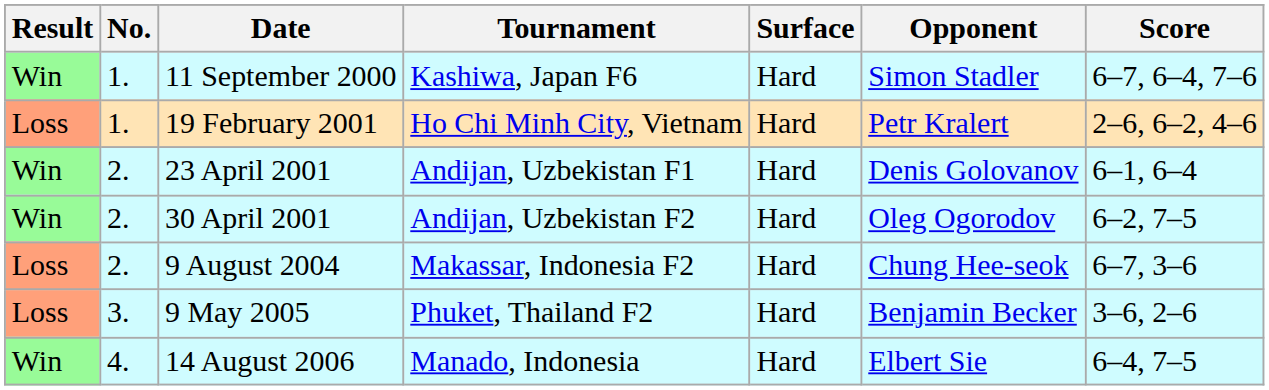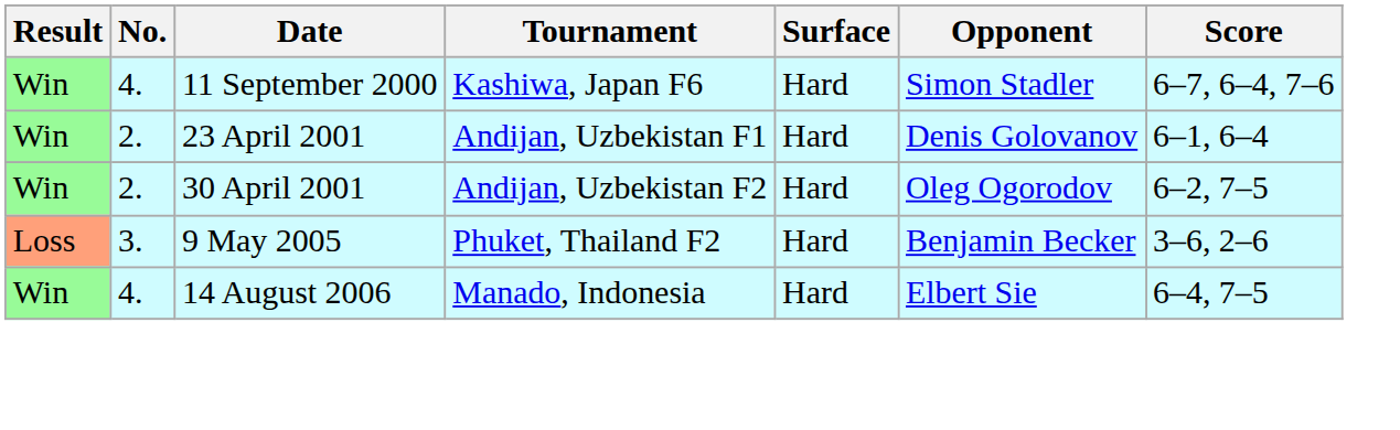11 September 2000 | No.: 1. -> 4.
- row: Loss | 1. | 19 February 2001 | Ho Chi Minh City, Vietnam | Hard | Petr Kralert | 2–6, 6–2, 4–6
- row: Loss | 2. | 9 August 2004 | Makassar, Indonesia F2 | Hard | Chung Hee-seok | 6–7, 3–6
